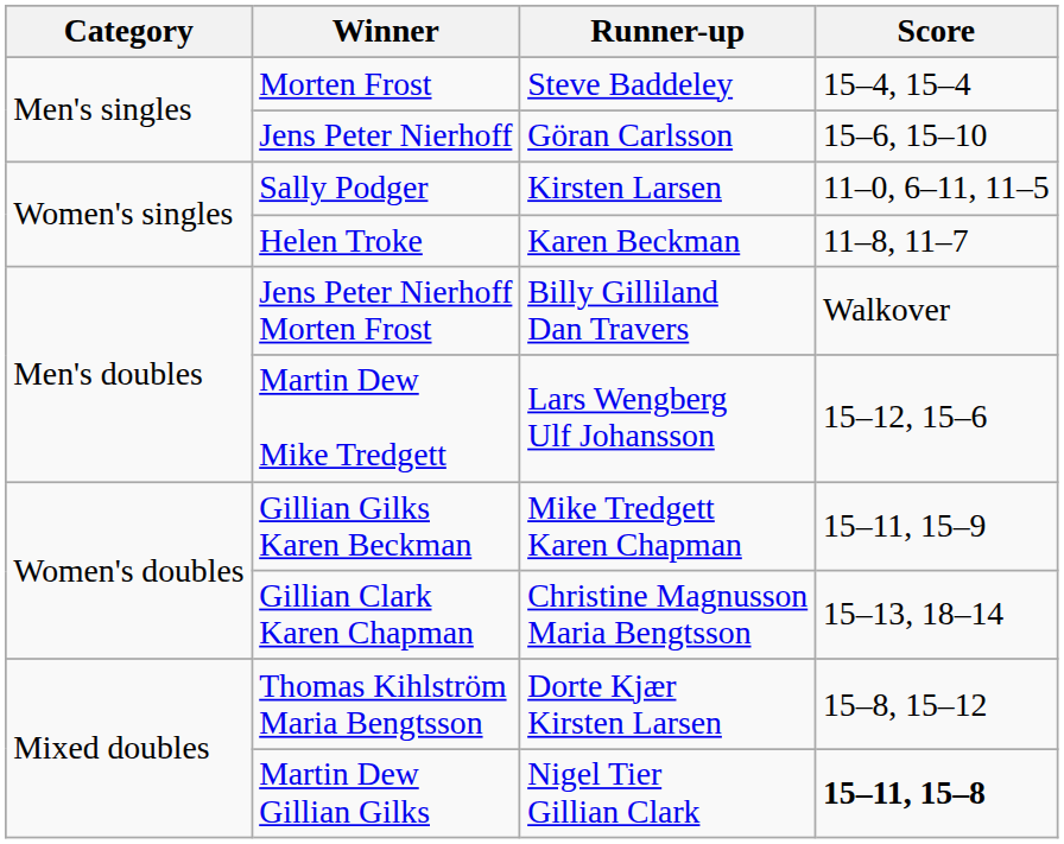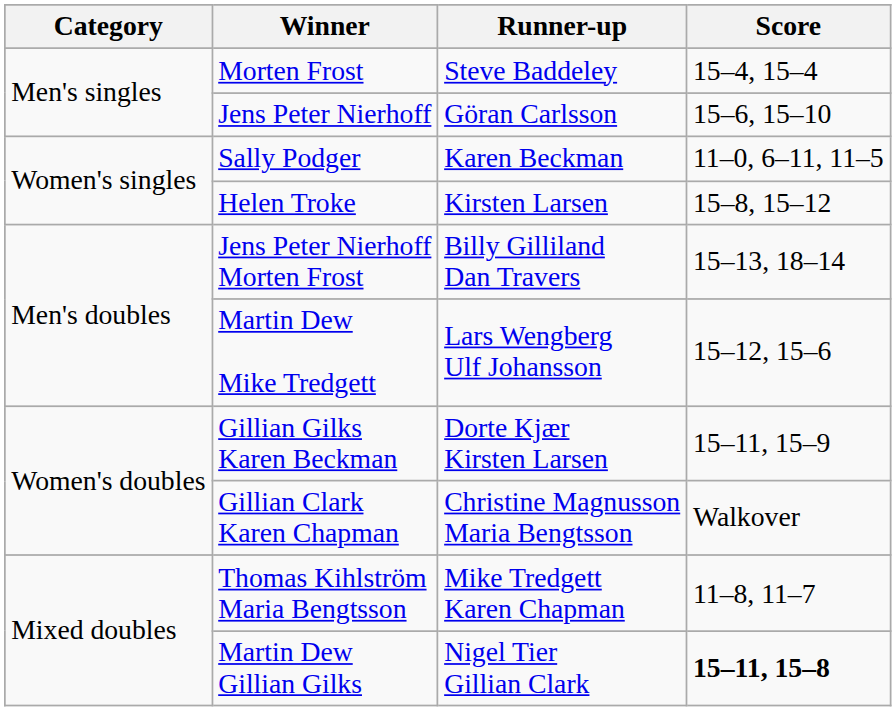Sally Podger | Runner-up: Kirsten Larsen -> Karen Beckman
Helen Troke | Runner-up: Karen Beckman -> Kirsten Larsen
Helen Troke | Score: 11–8, 11–7 -> 15–8, 15–12
Jens Peter Nierhoff Morten Frost | Score: Walkover -> 15–13, 18–14
Gillian Gilks Karen Beckman | Runner-up: Mike Tredgett Karen Chapman -> Dorte Kjær Kirsten Larsen
Gillian Clark Karen Chapman | Score: 15–13, 18–14 -> Walkover
Thomas Kihlström Maria Bengtsson | Runner-up: Dorte Kjær Kirsten Larsen -> Mike Tredgett Karen Chapman
Thomas Kihlström Maria Bengtsson | Score: 15–8, 15–12 -> 11–8, 11–7
